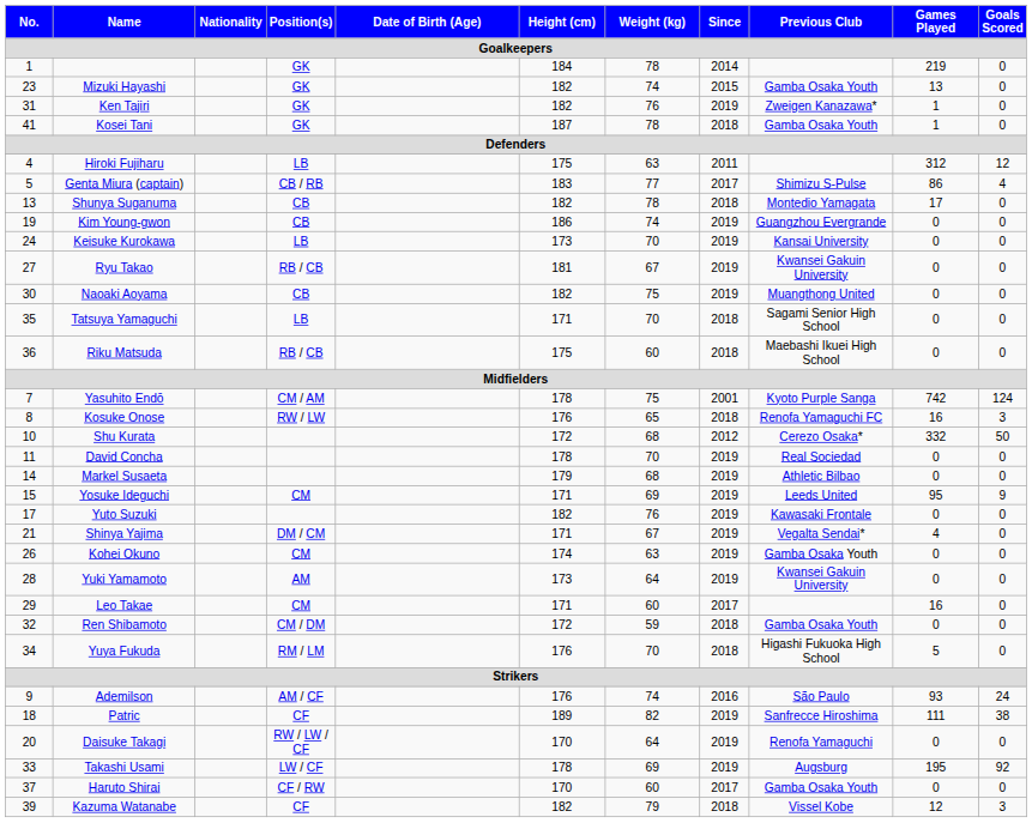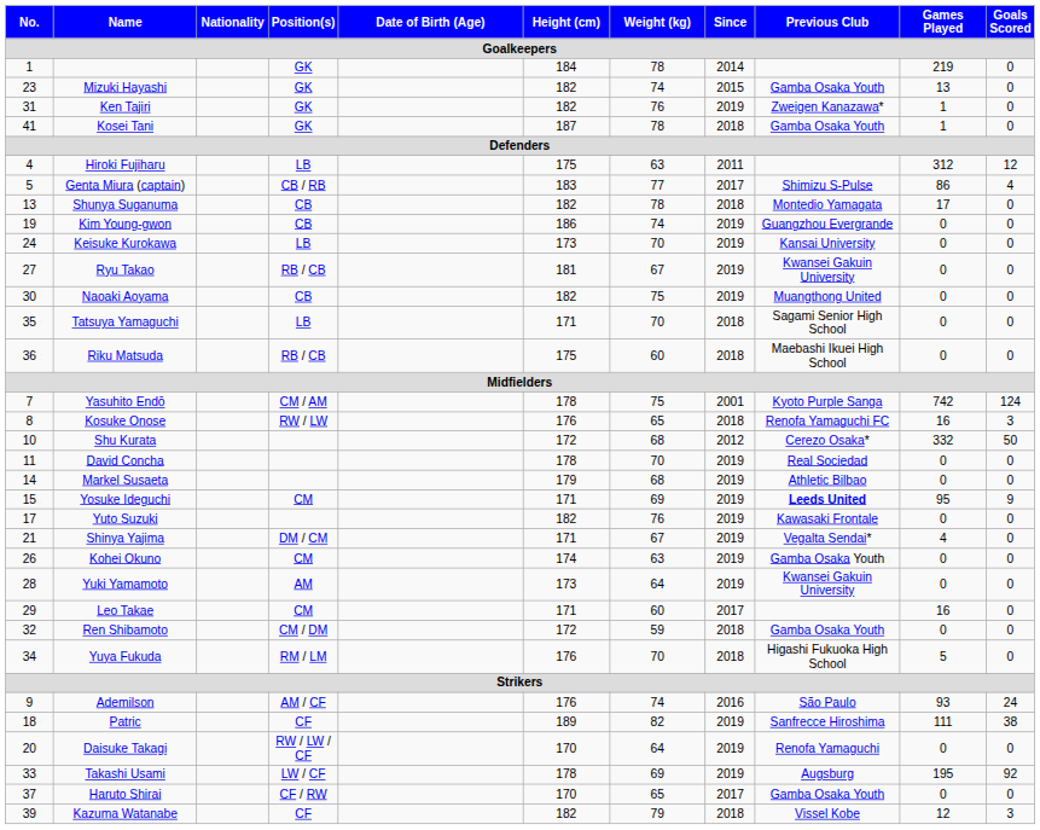Yosuke Ideguchi | Previous Club: normal -> bold
Haruto Shirai | Weight (kg): 60 -> 65
